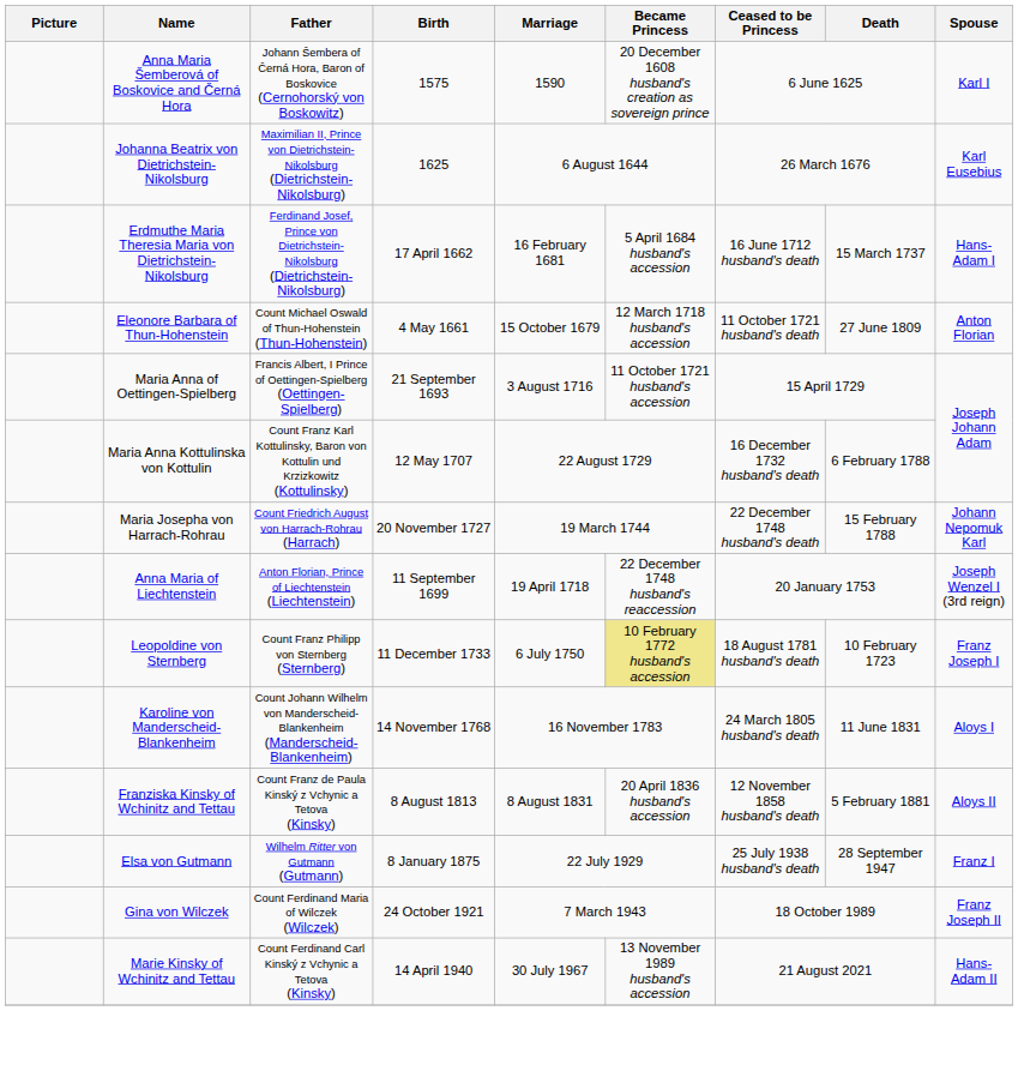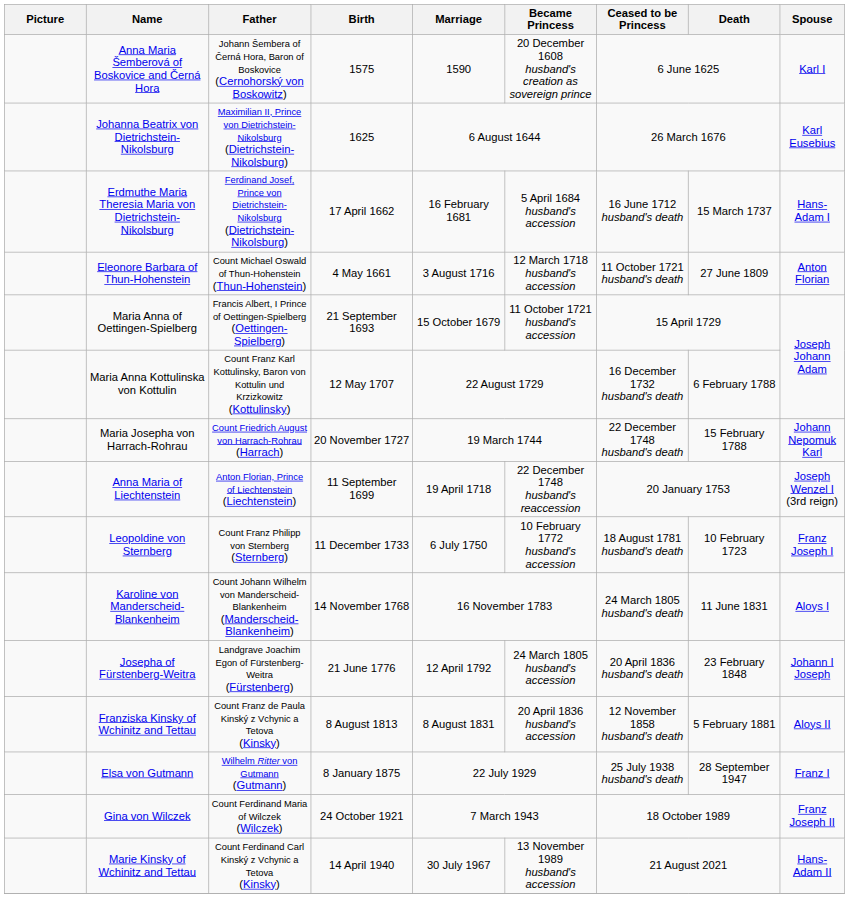Eleonore Barbara of Thun-Hohenstein | Marriage: 15 October 1679 -> 3 August 1716
Maria Anna of Oettingen-Spielberg | Marriage: 3 August 1716 -> 15 October 1679
Leopoldine von Sternberg | Became Princess: khaki background -> no background
+ row: Josepha of Fürstenberg-Weitra | Landgrave Joachim Egon of Fürstenberg-Weitra (Fürstenberg) | 21 June 1776 | 12 April 1792 | 24 March 1805 husband's accession | 20 April 1836 husband's death | 23 February 1848 | Johann I Joseph
